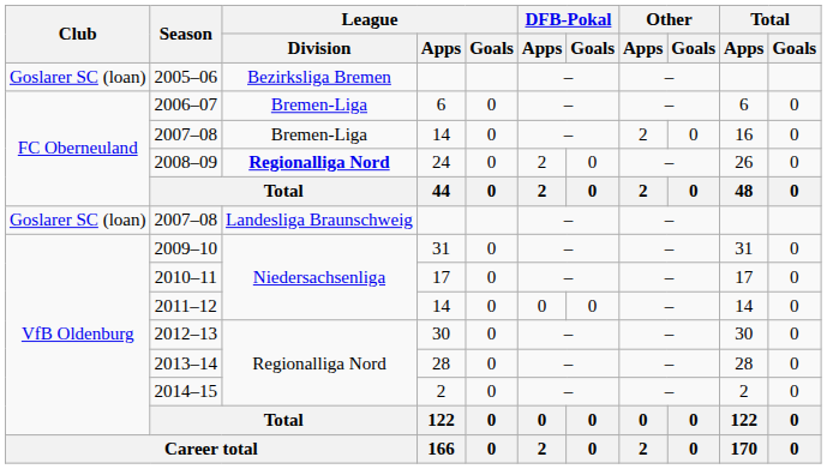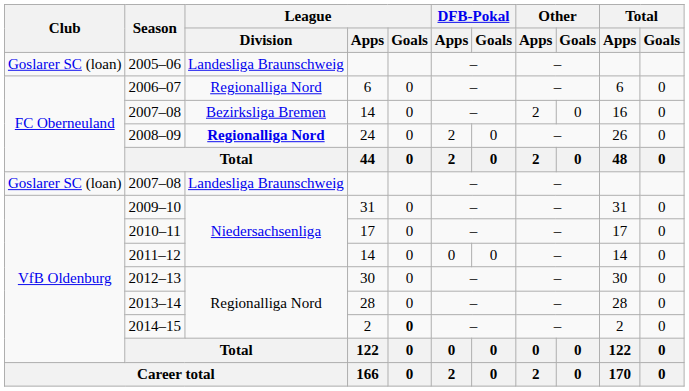2005–06 | League / Division: Bezirksliga Bremen -> Landesliga Braunschweig
2006–07 | League / Division: Bremen-Liga -> Regionalliga Nord
2007–08 / 14 | League / Division: Bremen-Liga -> Bezirksliga Bremen
2014–15 | League / Goals: normal -> bold
